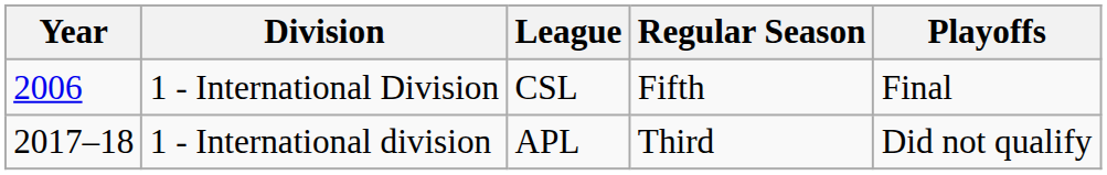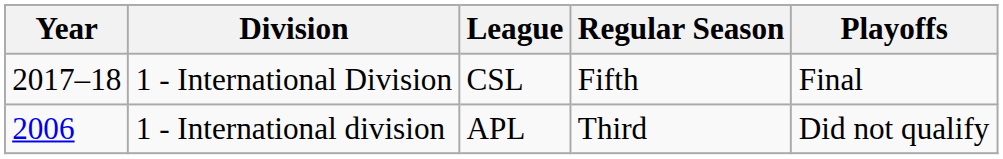1 - International Division | Year: 2006 -> 2017–18
1 - International division | Year: 2017–18 -> 2006
